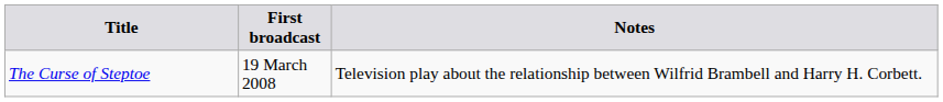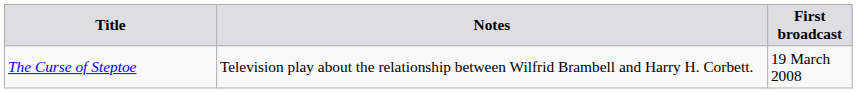columns swapped: First broadcast <-> Notes
